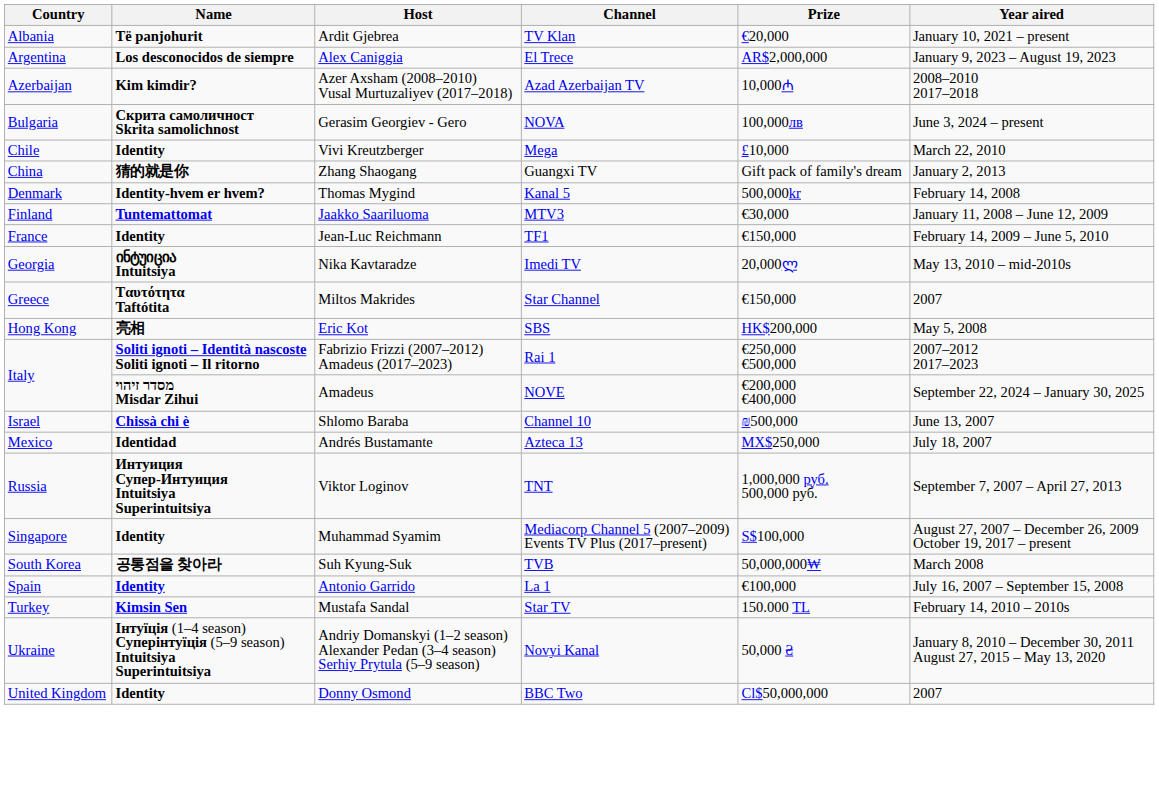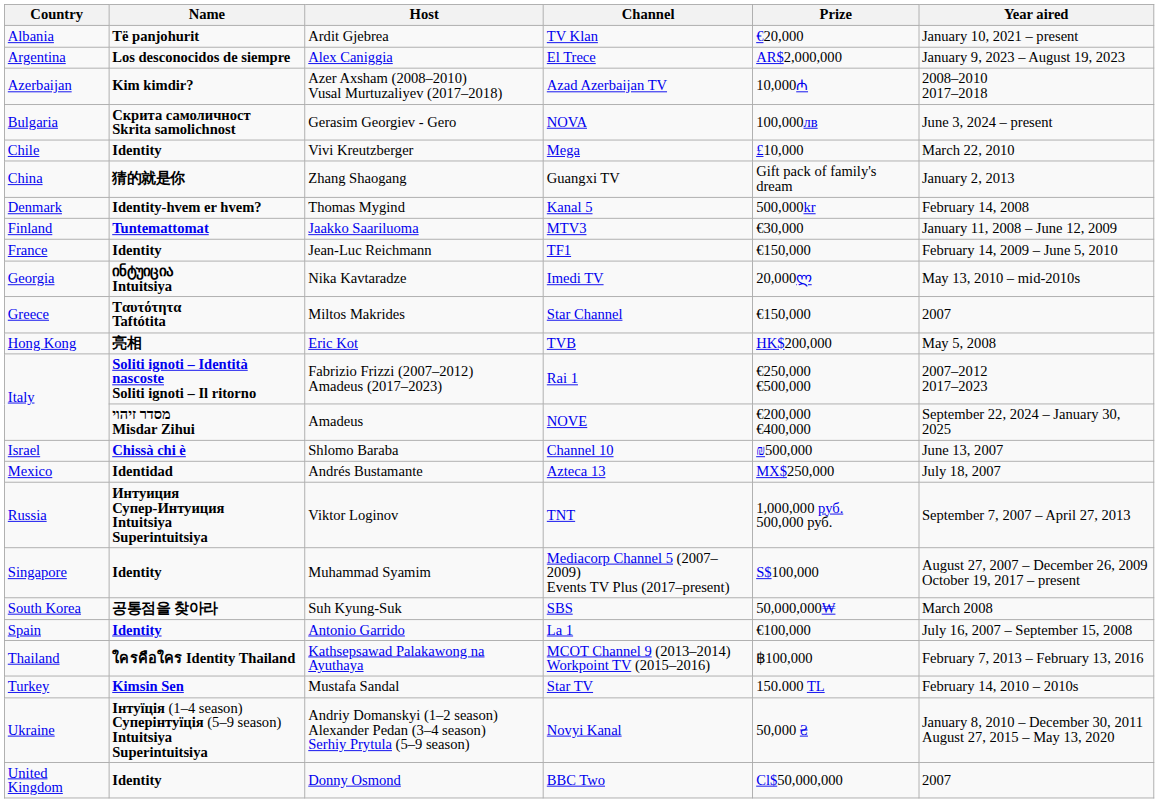Eric Kot | Channel: SBS -> TVB
Suh Kyung-Suk | Channel: TVB -> SBS
+ row: Thailand | ใครคือใคร Identity Thailand | Kathsepsawad Palakawong na Ayuthaya | MCOT Channel 9 (2013–2014) Workpoint TV (2015–2016) | ฿100,000 | February 7, 2013 – February 13, 2016
